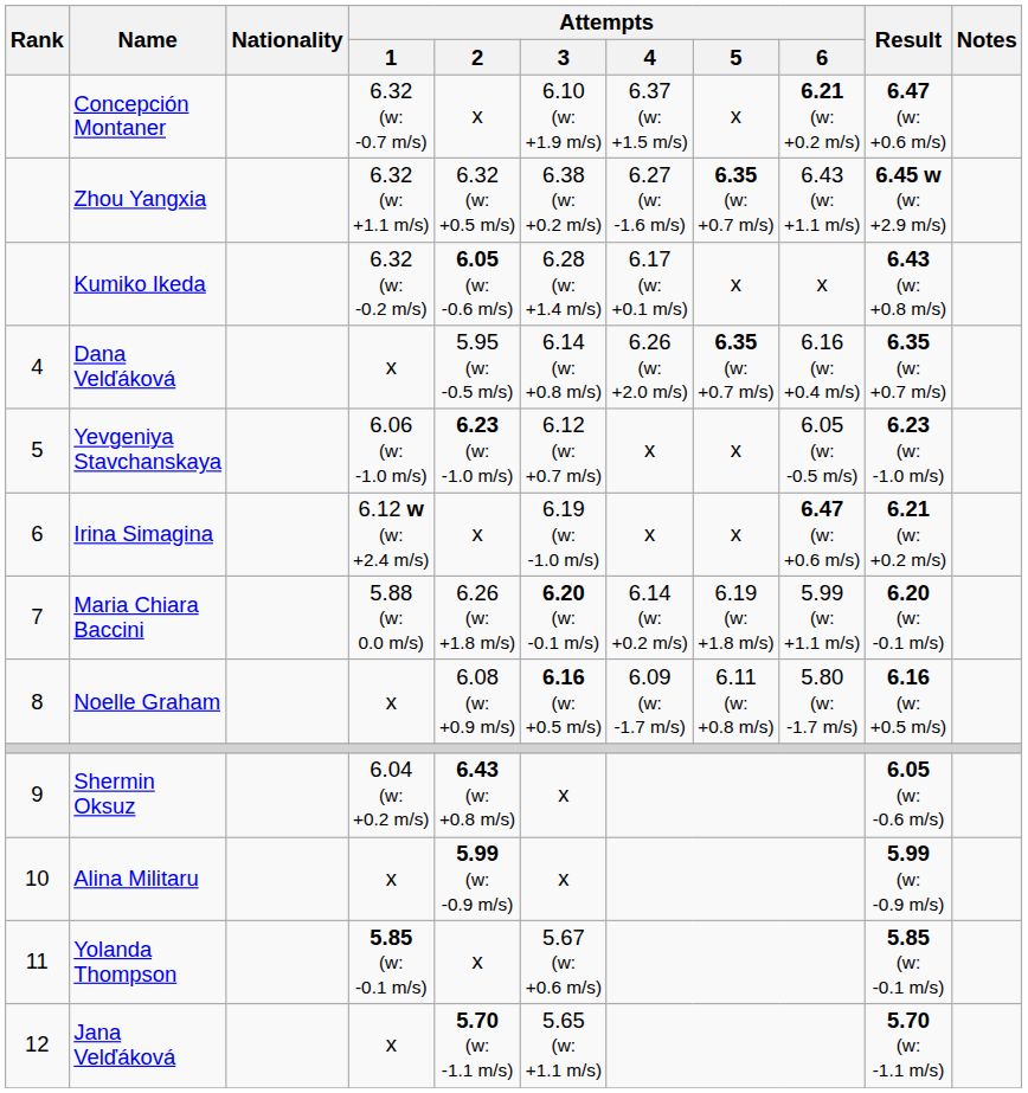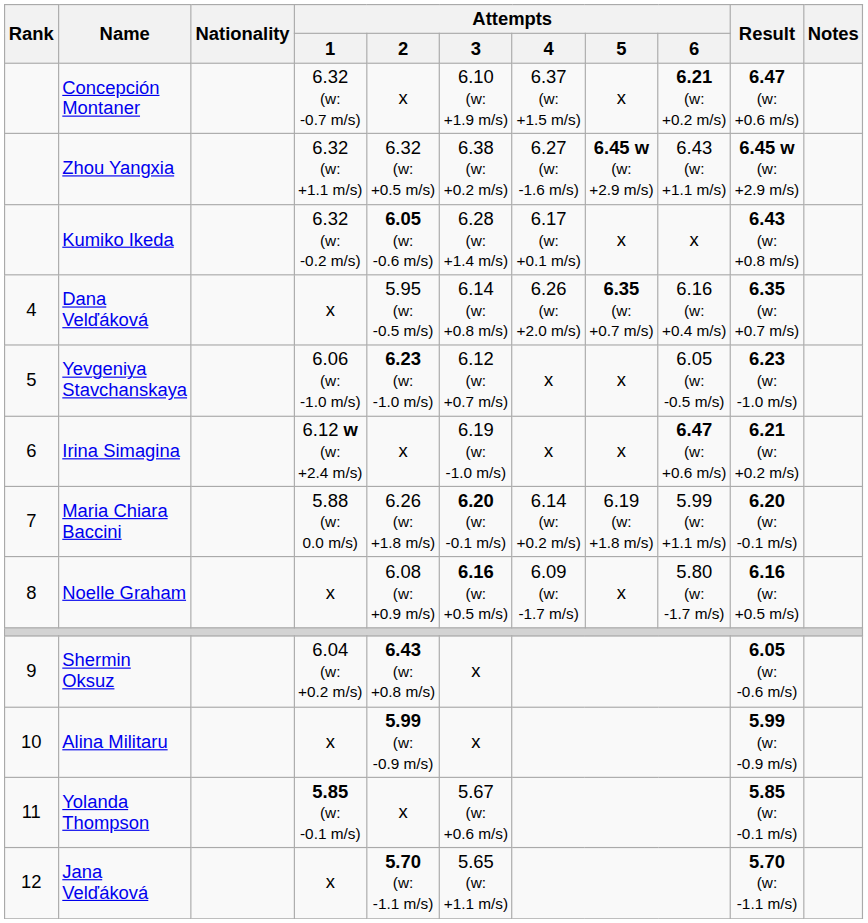Zhou Yangxia | Attempts / 5: 6.35 (w: +0.7 m/s) -> 6.45 w (w: +2.9 m/s)
Noelle Graham | Attempts / 5: 6.11 (w: +0.8 m/s) -> x
